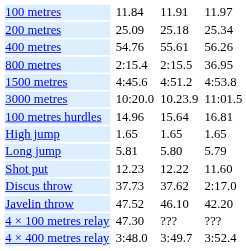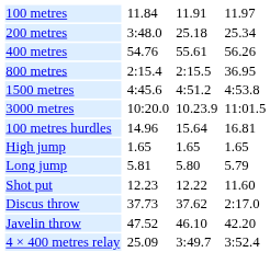200 metres | column 3: 25.09 -> 3:48.0
- row: 4 × 100 metres relay | 47.30 | ??? | ???
4 × 400 metres relay | column 3: 3:48.0 -> 25.09
